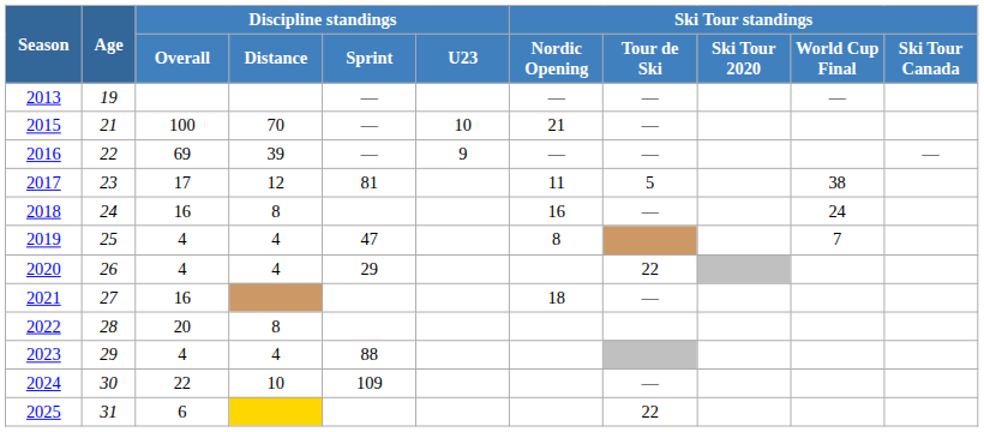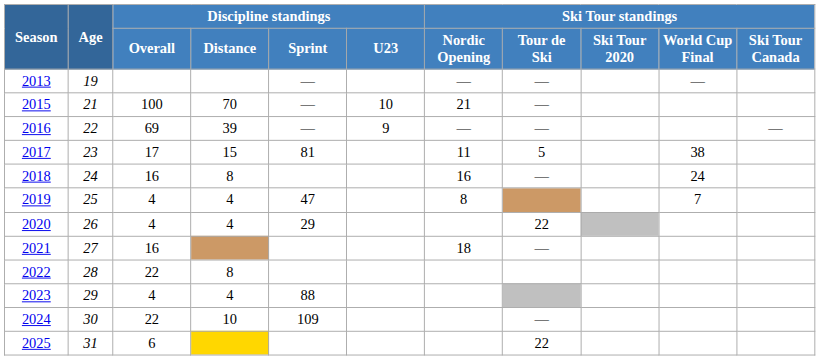2017 | Discipline standings / Distance: 12 -> 15
2022 | Discipline standings / Overall: 20 -> 22
